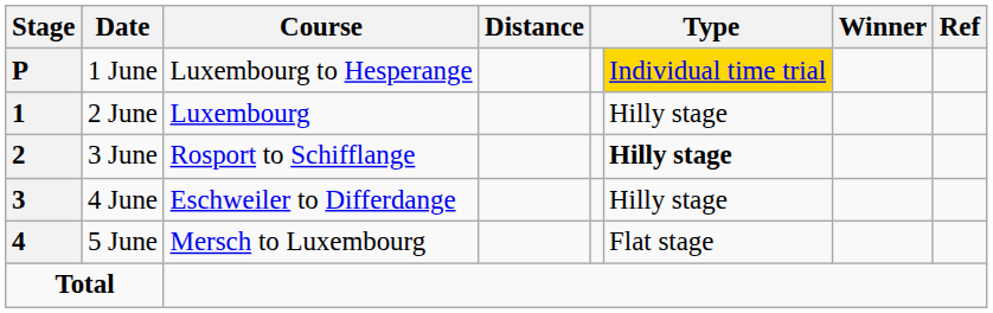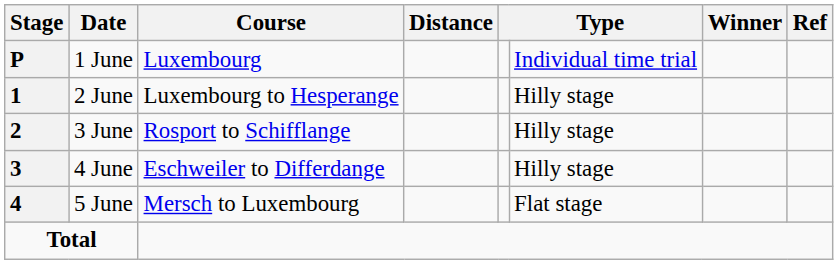1 June | Course: Luxembourg to Hesperange -> Luxembourg
1 June | column 6: gold background -> no background
2 June | Course: Luxembourg -> Luxembourg to Hesperange
3 June | column 6: bold -> normal
